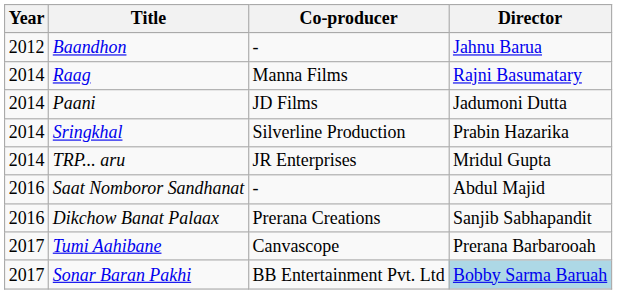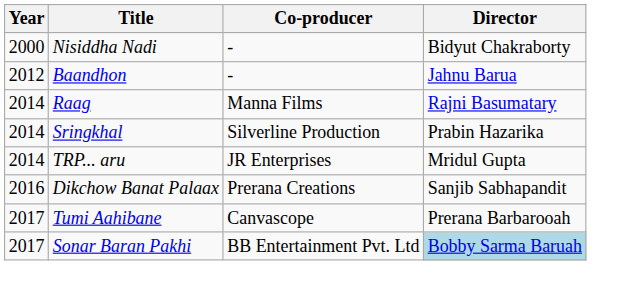+ row: 2000 | Nisiddha Nadi | - | Bidyut Chakraborty
- row: 2014 | Paani | JD Films | Jadumoni Dutta
- row: 2016 | Saat Nomboror Sandhanat | - | Abdul Majid
